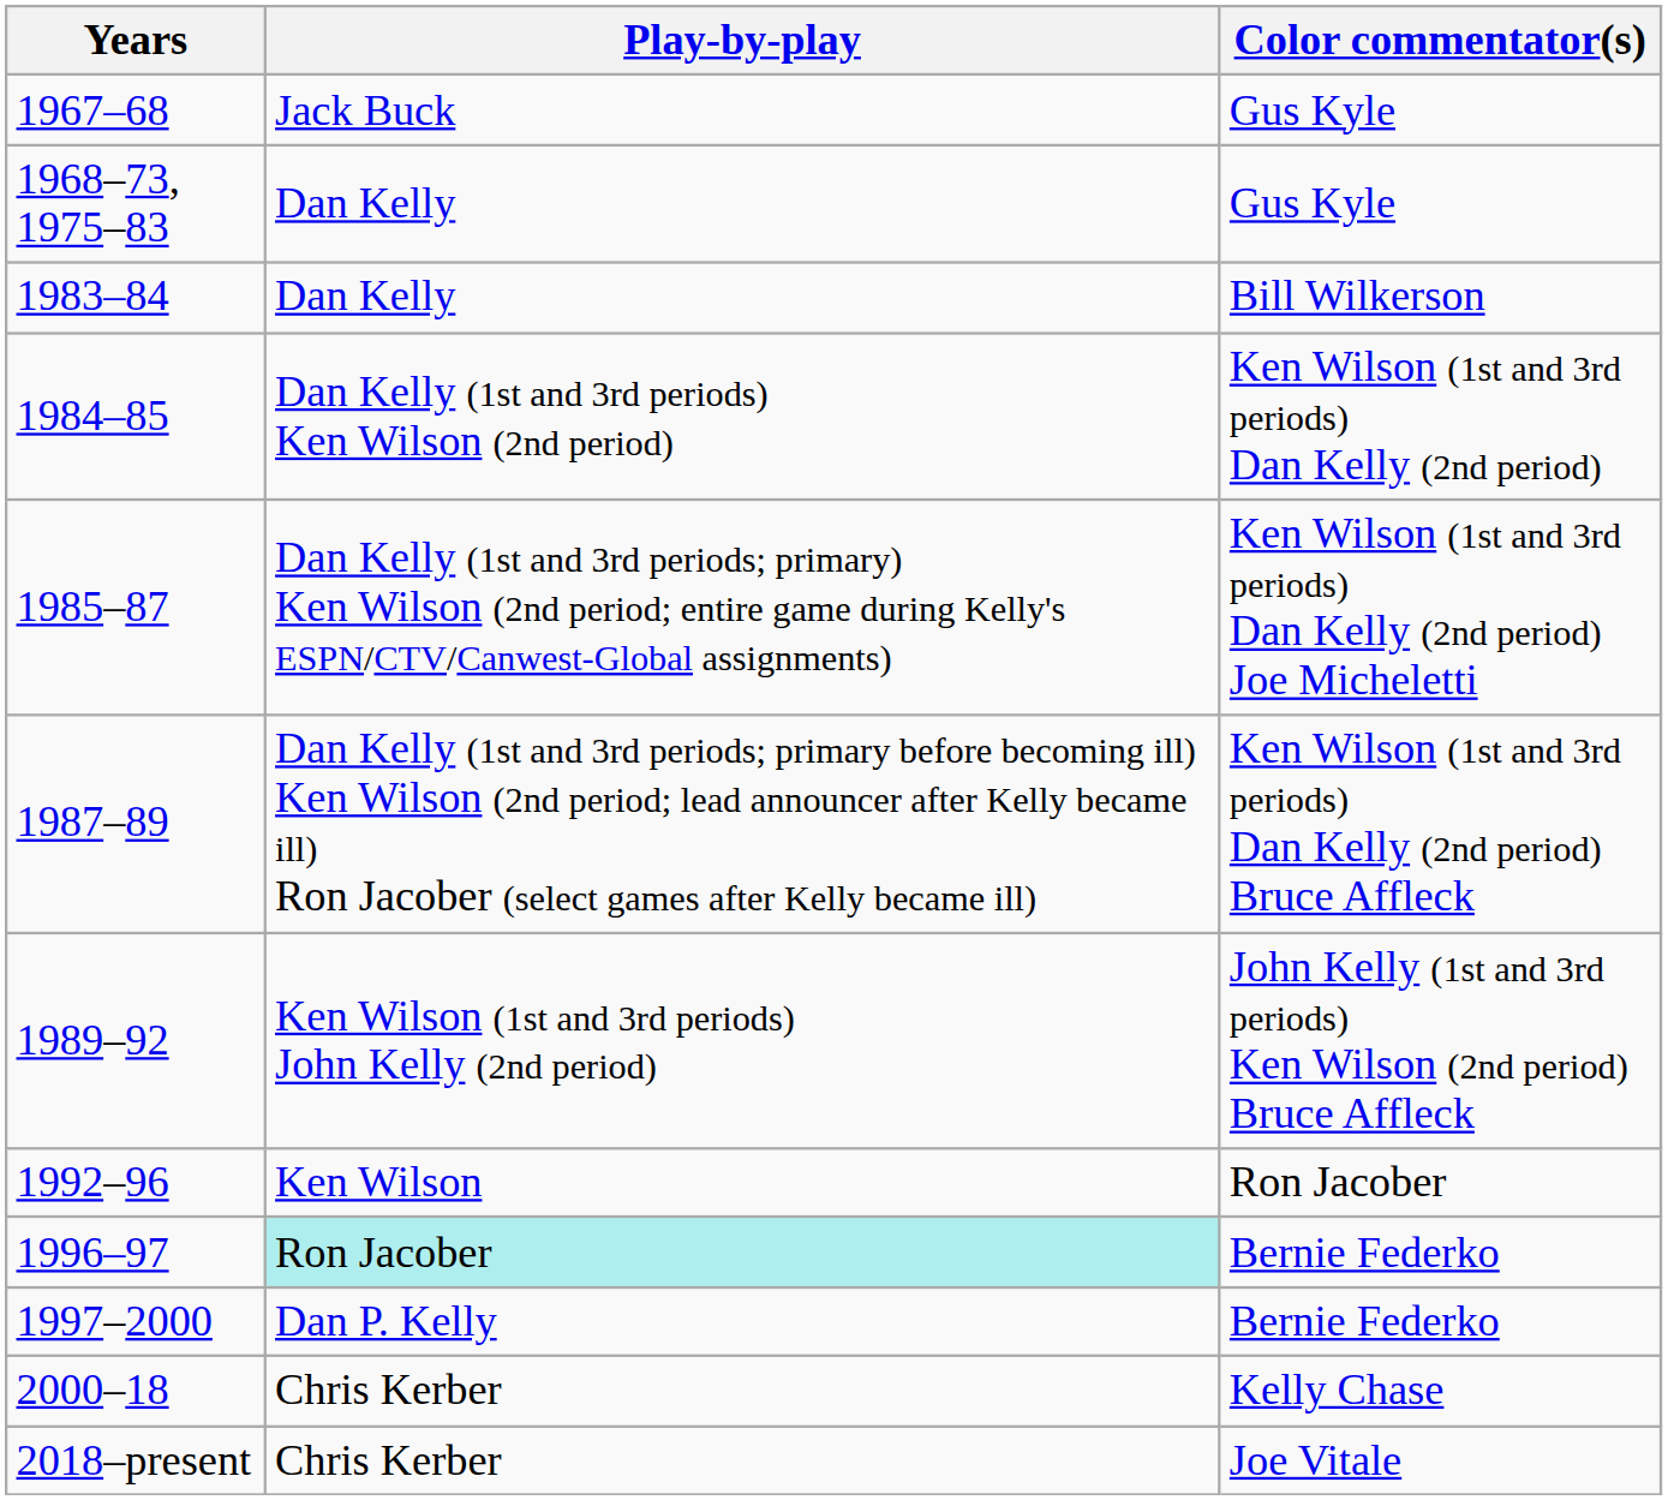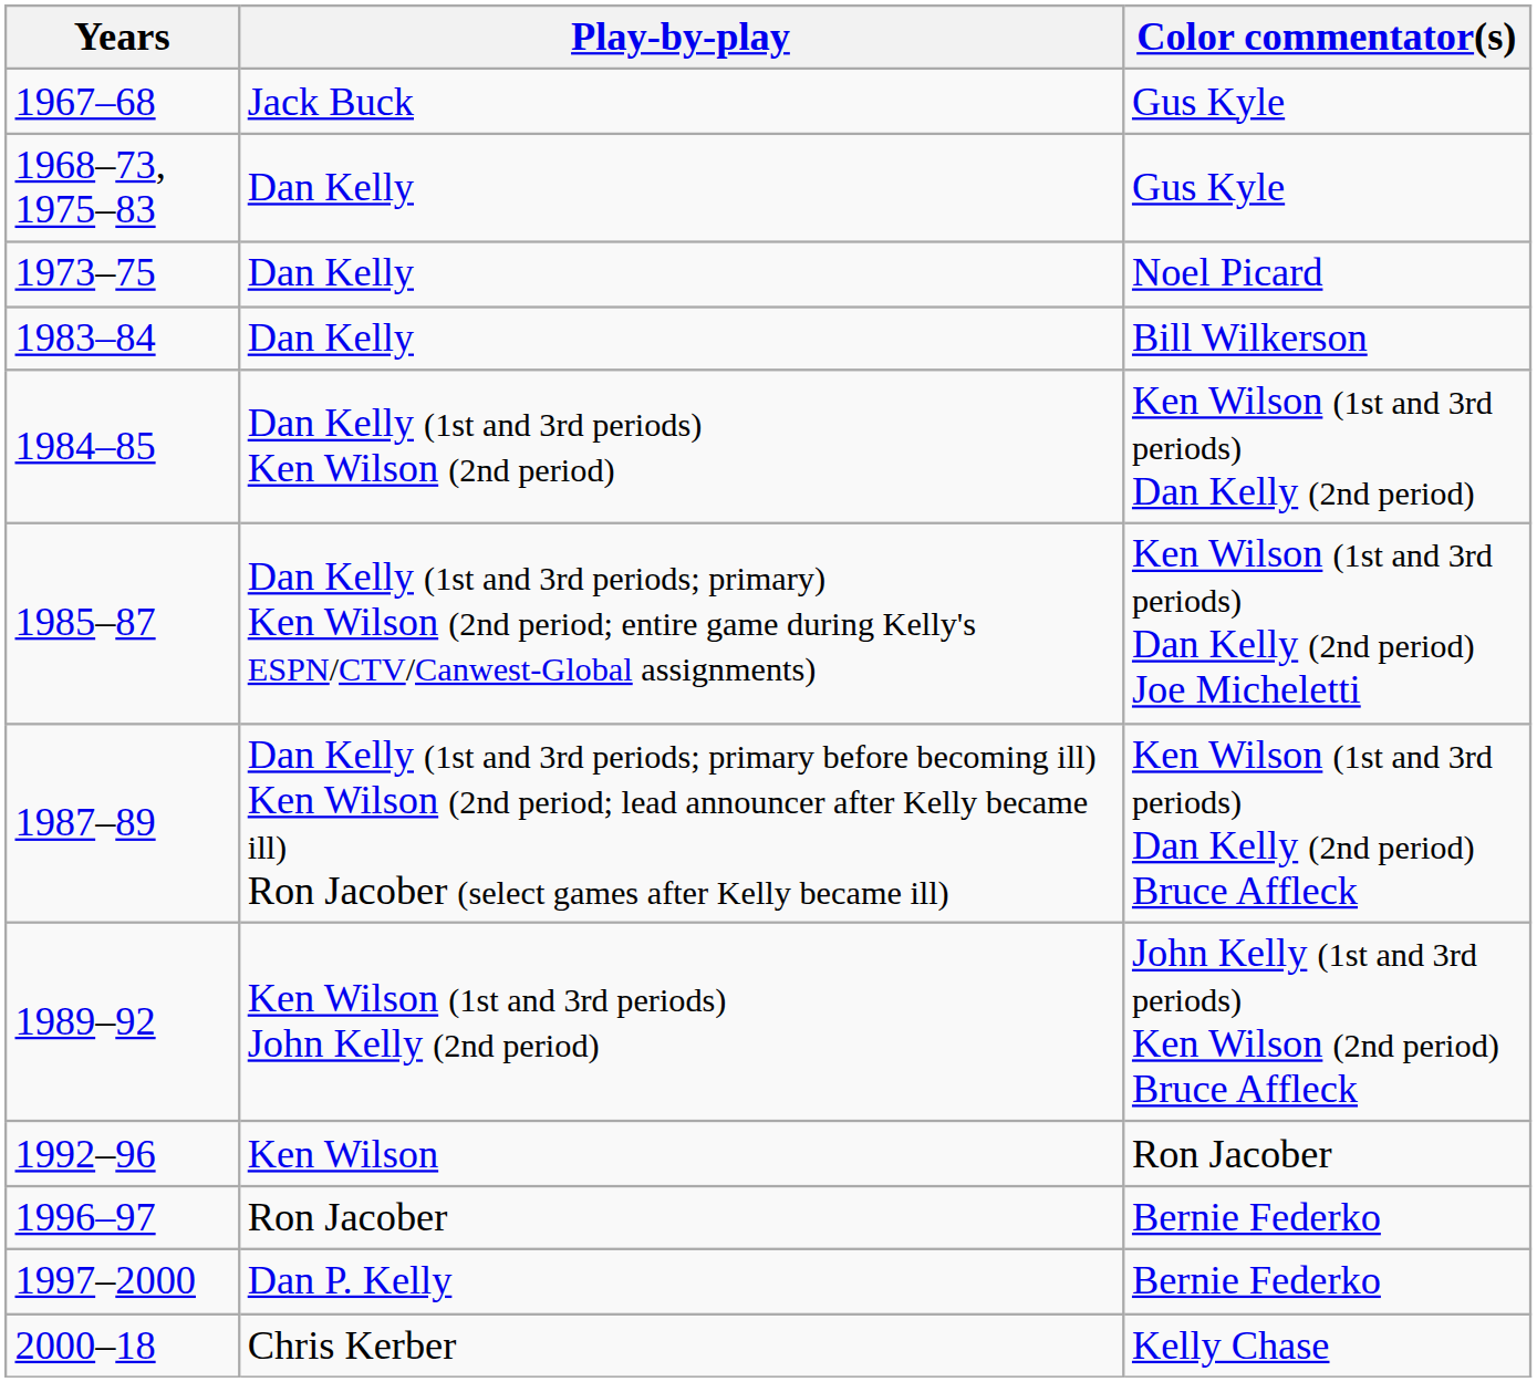+ row: 1973–75 | Dan Kelly | Noel Picard
1996–97 | Play-by-play: paleturquoise background -> no background
- row: 2018–present | Chris Kerber | Joe Vitale
